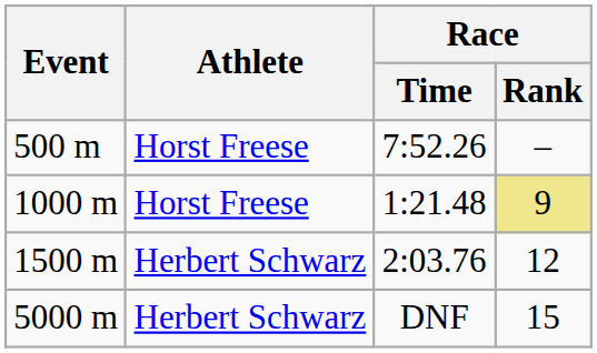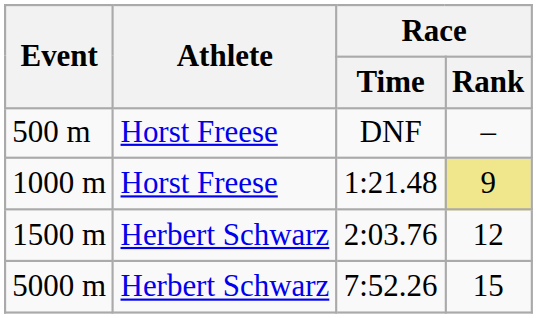500 m | Race / Time: 7:52.26 -> DNF
5000 m | Race / Time: DNF -> 7:52.26
